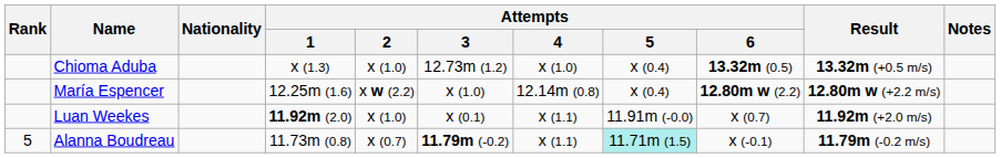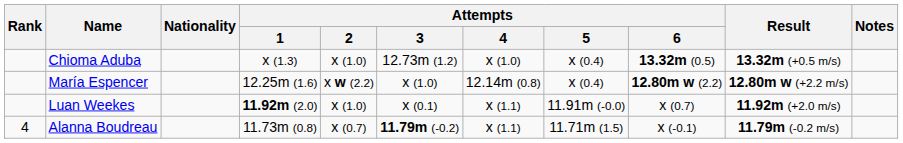Alanna Boudreau | Rank: 5 -> 4
Alanna Boudreau | Attempts / 5: paleturquoise background -> no background
